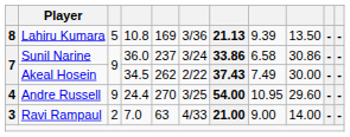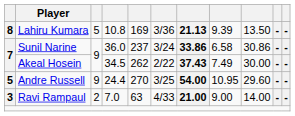Andre Russell | column 1: 4 -> 5
